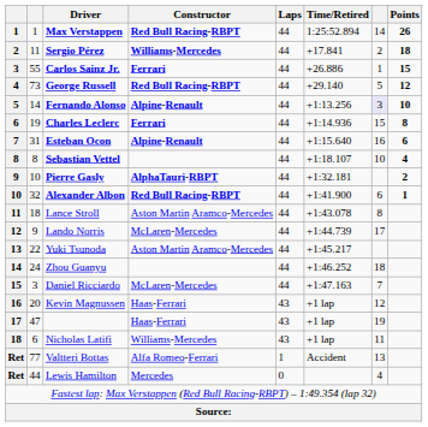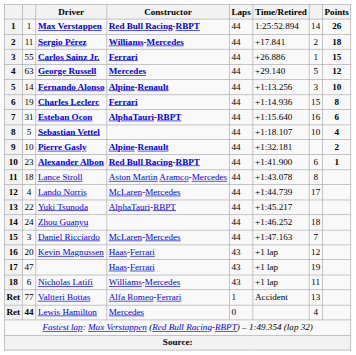George Russell | column 2: 73 -> 63
George Russell | Constructor: Red Bull Racing-RBPT -> Mercedes
Fernando Alonso | column 7: lavender background -> no background
Esteban Ocon | Constructor: Alpine-Renault -> AlphaTauri-RBPT
Sebastian Vettel | column 2: 8 -> 5
Pierre Gasly | Constructor: AlphaTauri-RBPT -> Alpine-Renault
Alexander Albon | column 2: 32 -> 23
Lando Norris | column 2: 9 -> 4
Yuki Tsunoda | Constructor: Aston Martin Aramco-Mercedes -> AlphaTauri-RBPT
Lewis Hamilton | column 2: normal -> bold
